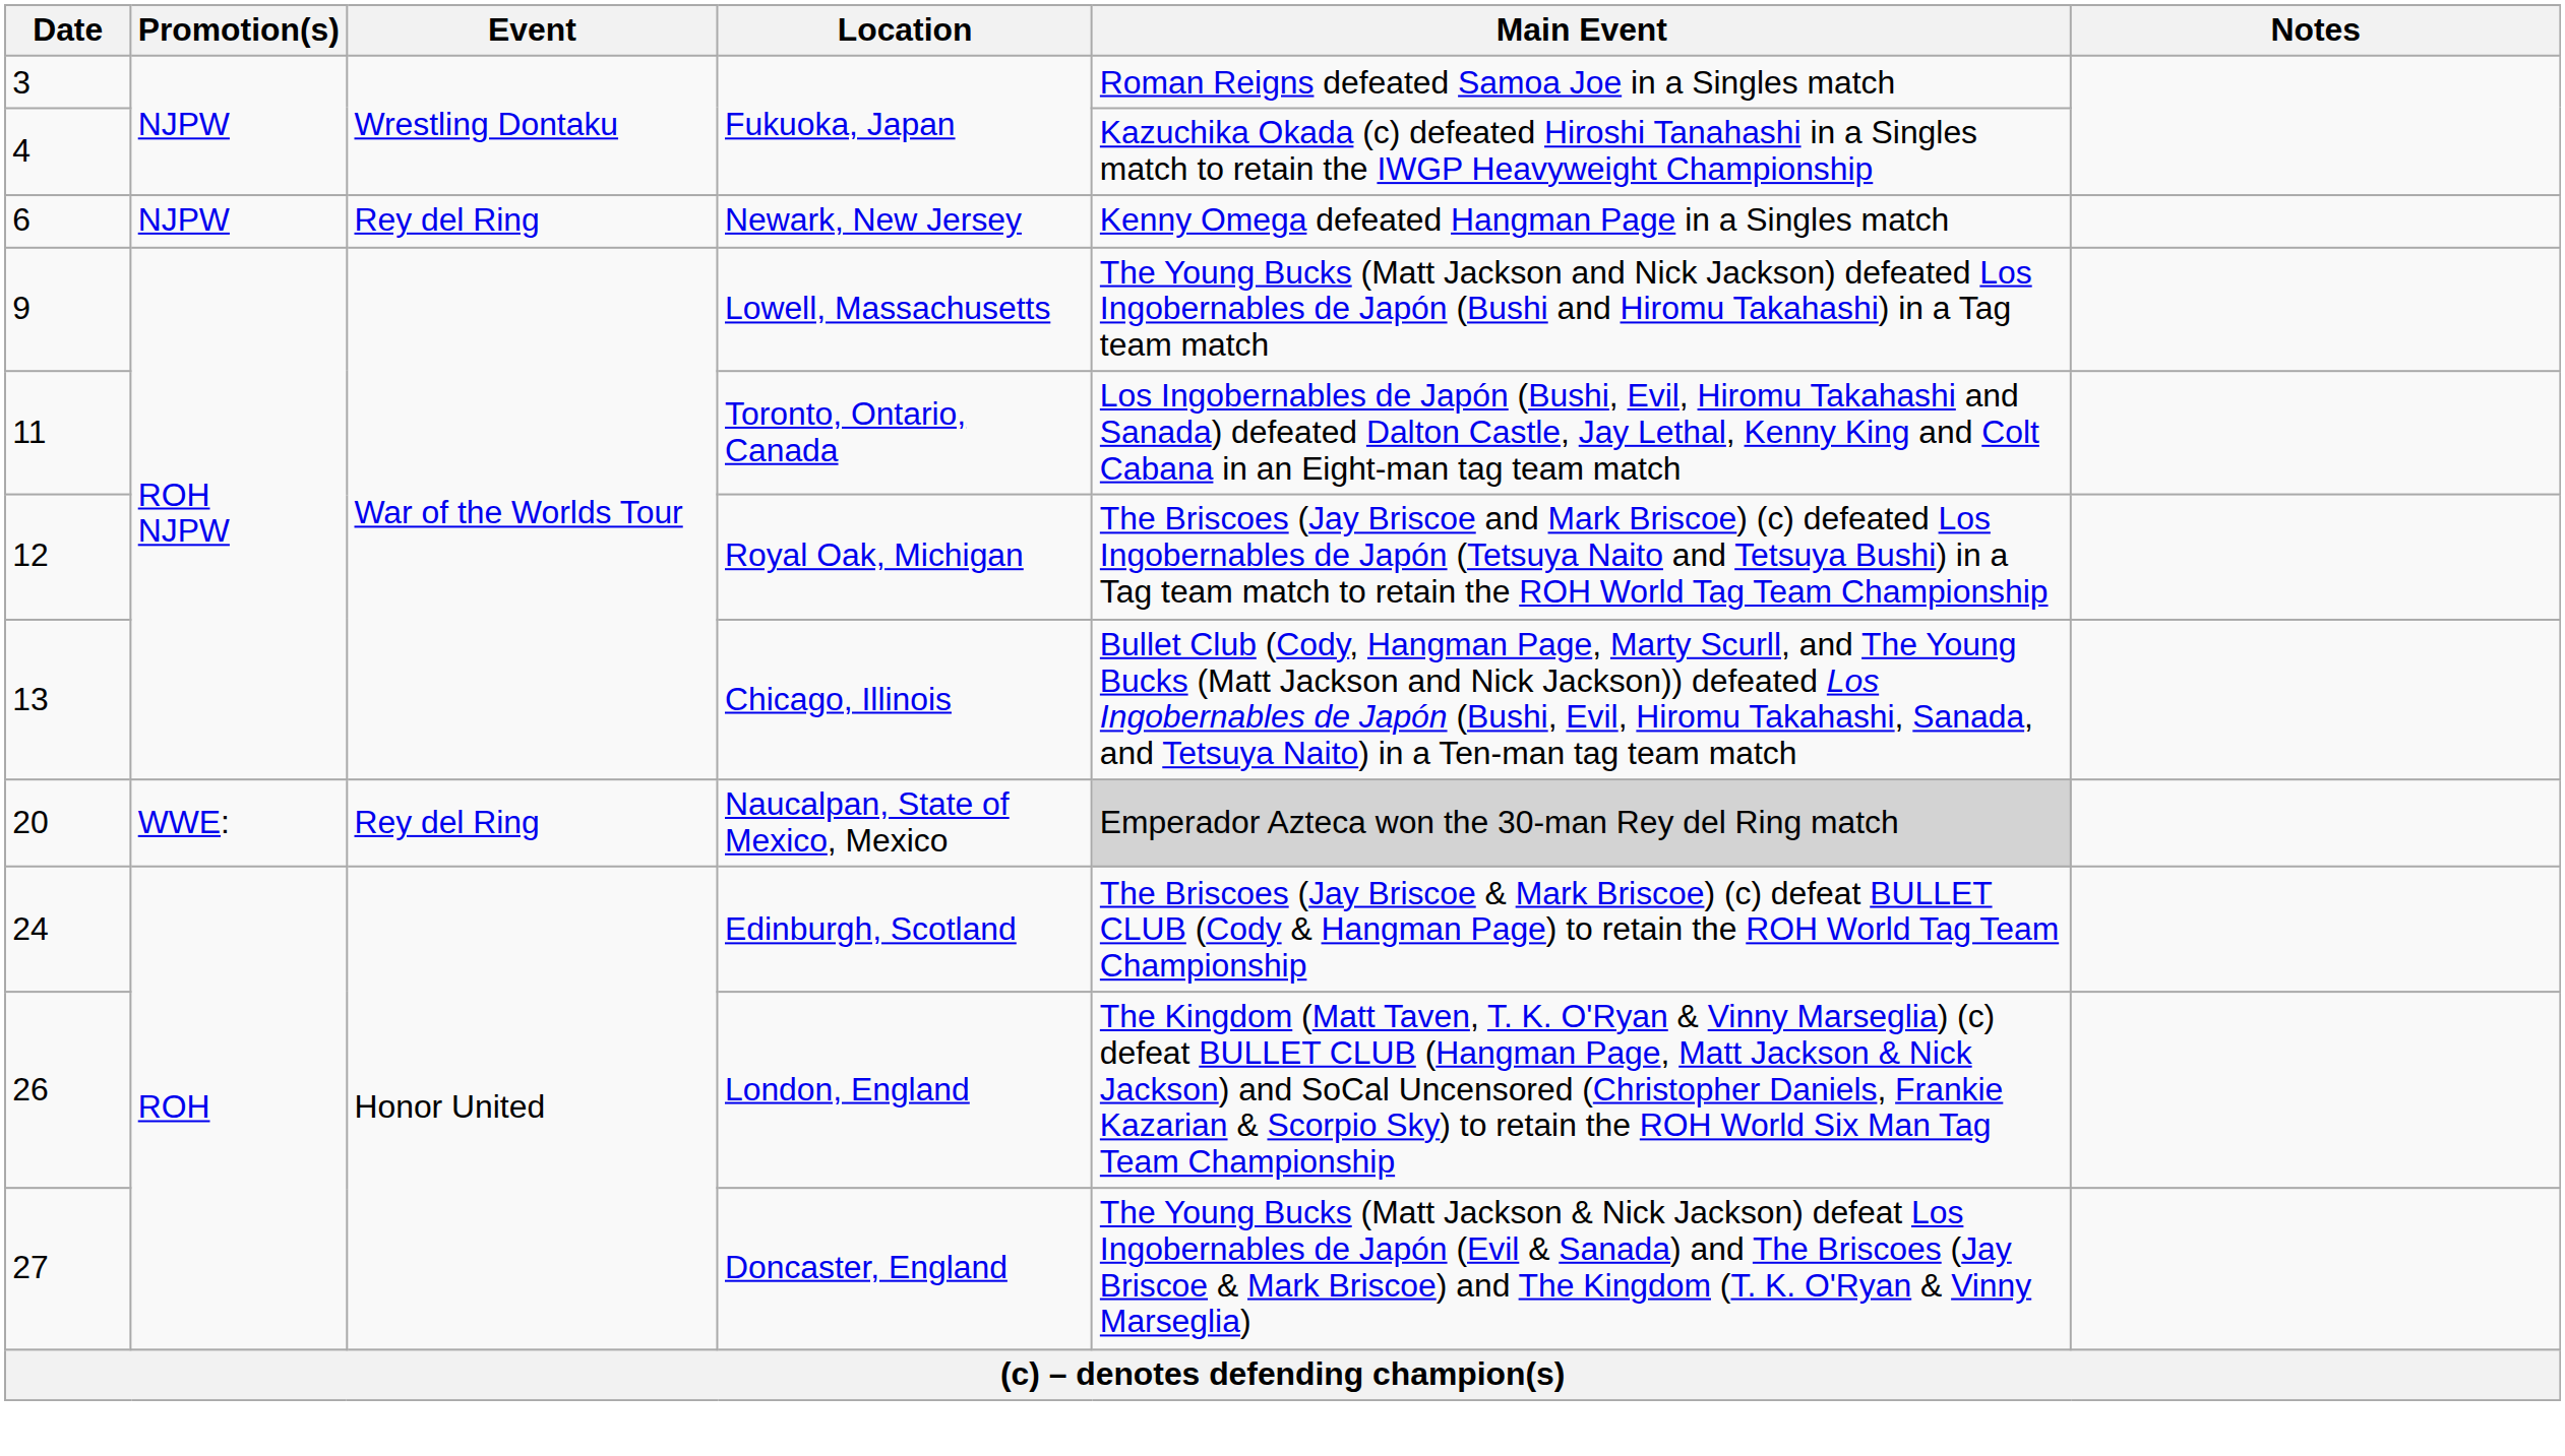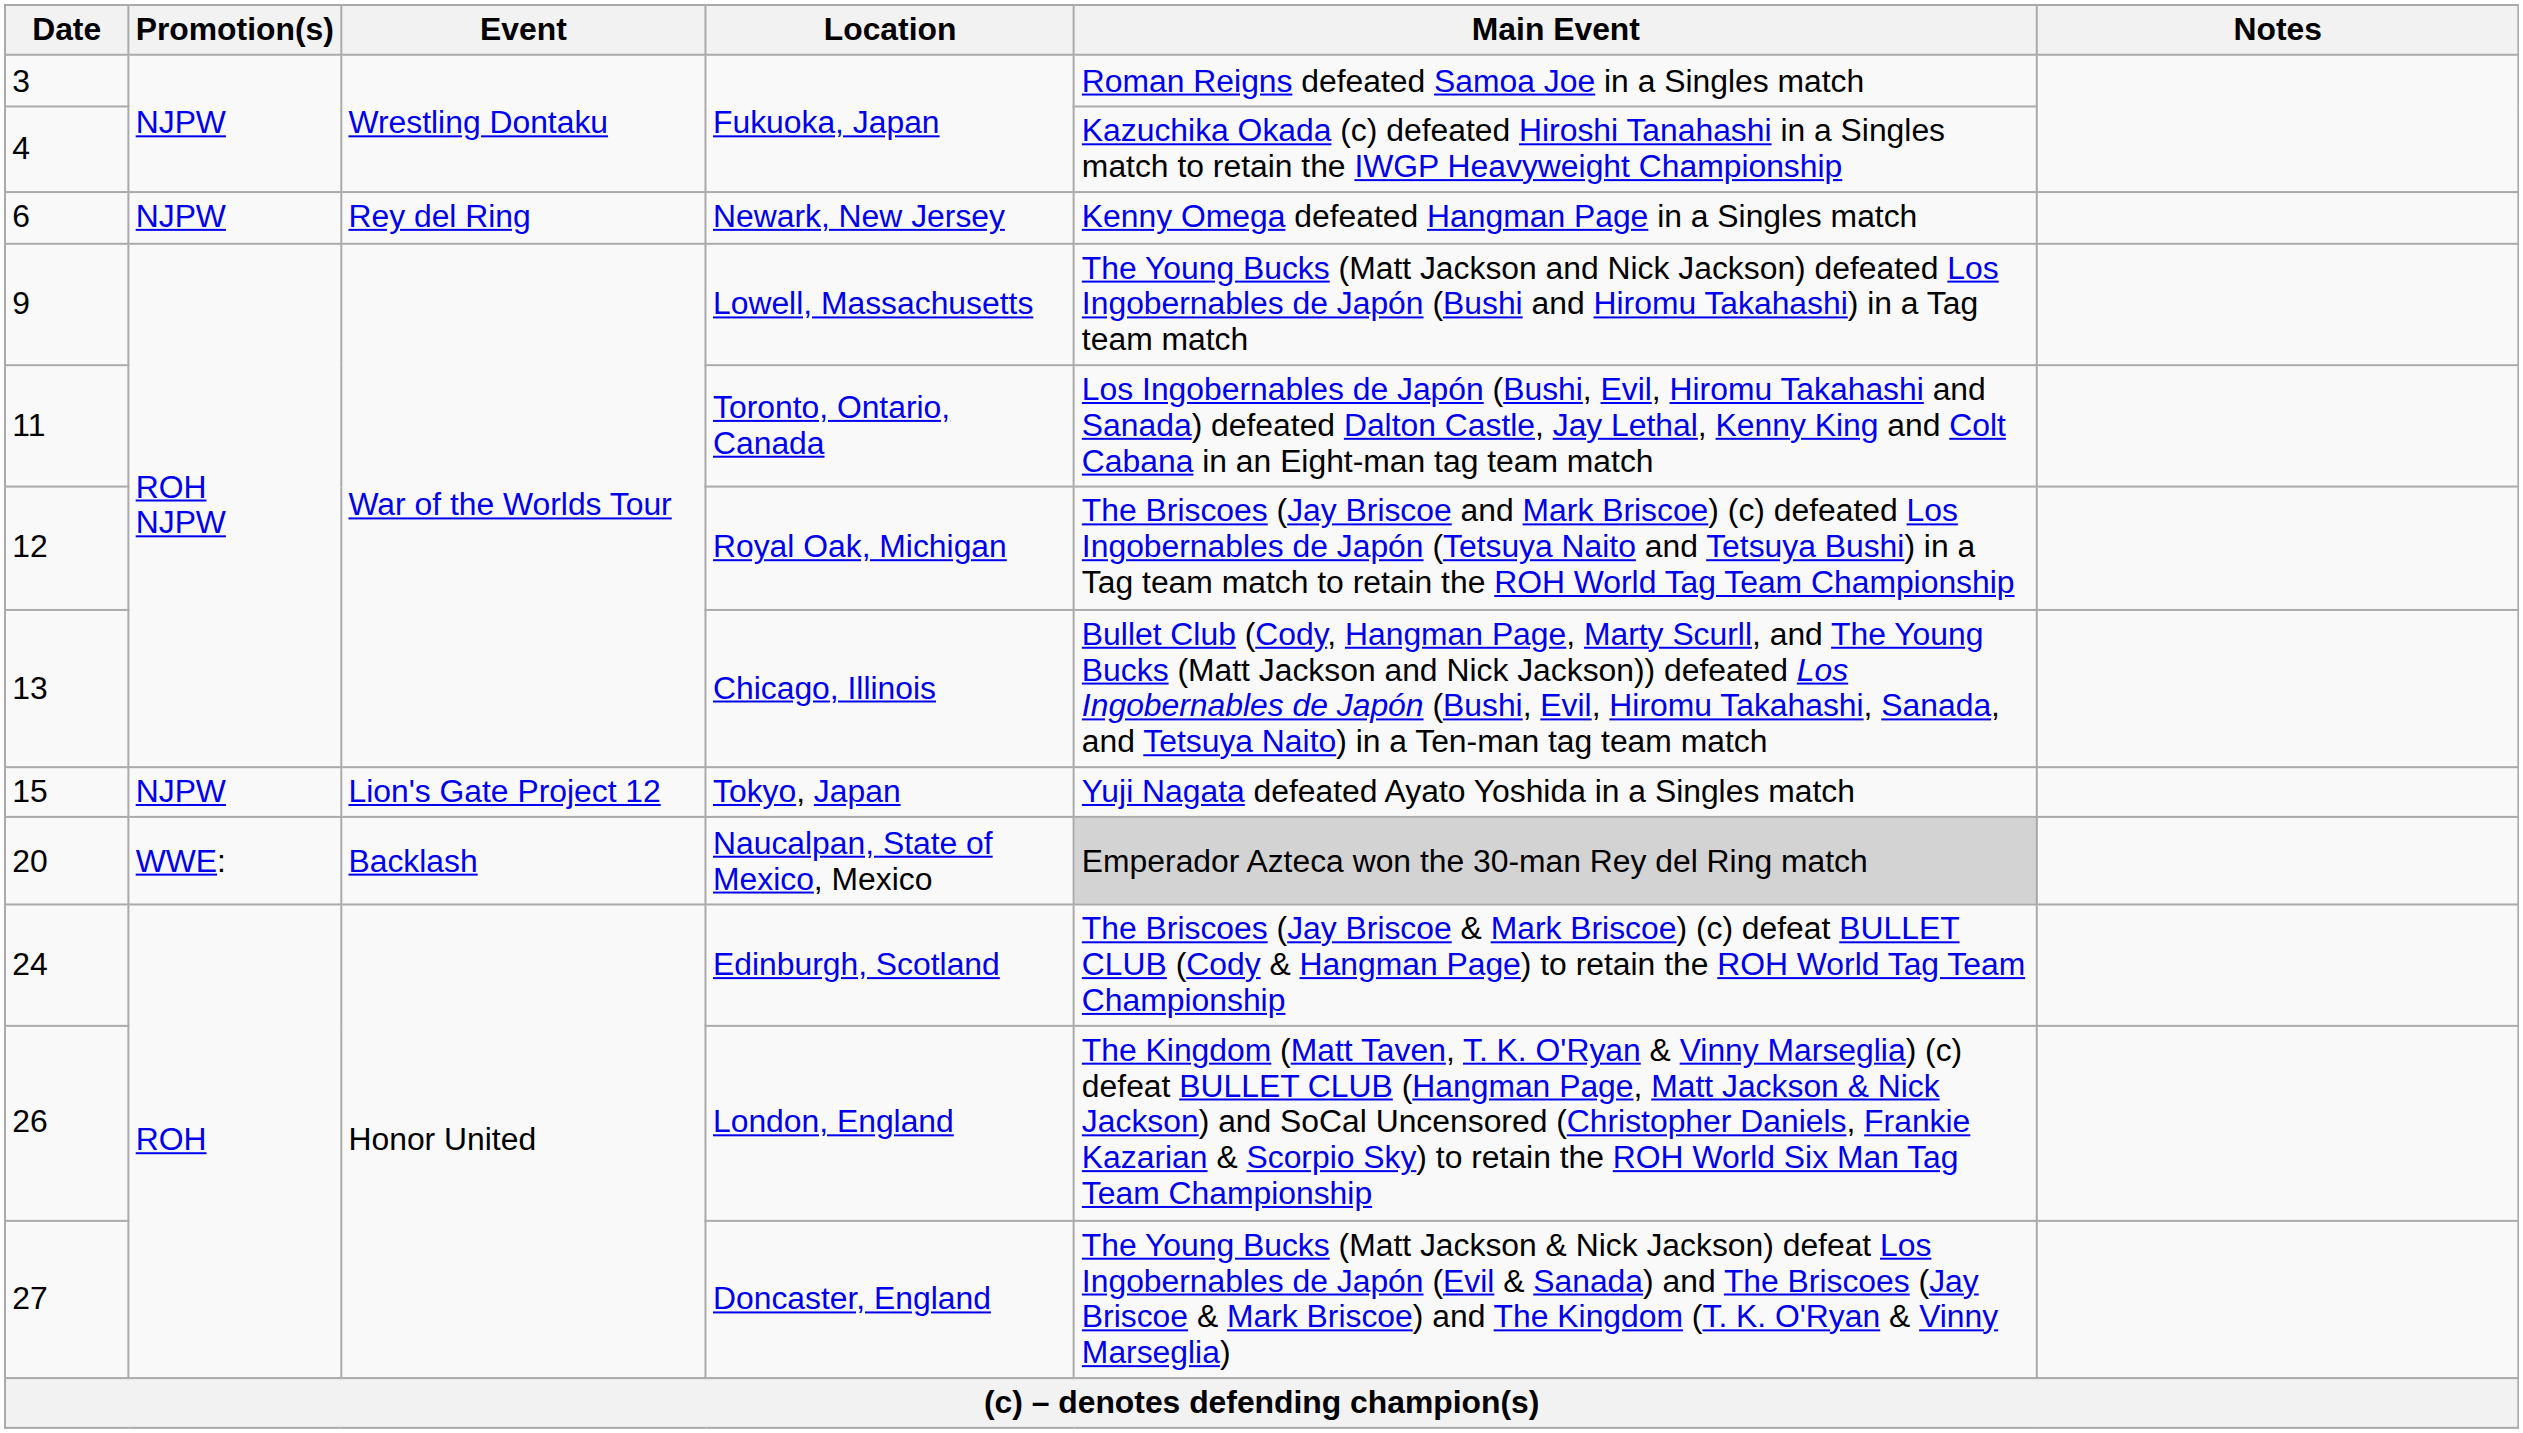+ row: 15 | NJPW | Lion's Gate Project 12 | Tokyo, Japan | Yuji Nagata defeated Ayato Yoshida in a Singles match
Naucalpan, State of Mexico, Mexico | Event: Rey del Ring -> Backlash
